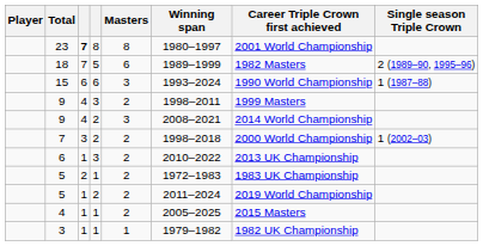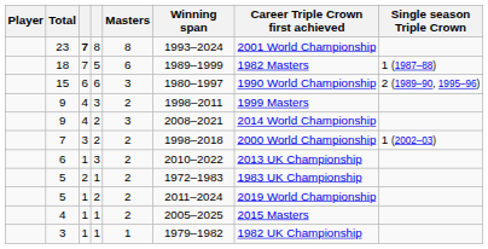23 | Winning span: 1980–1997 -> 1993–2024
18 | Single season Triple Crown: 2 (1989–90, 1995–96) -> 1 (1987–88)
15 | Winning span: 1993–2024 -> 1980–1997
15 | Single season Triple Crown: 1 (1987–88) -> 2 (1989–90, 1995–96)
